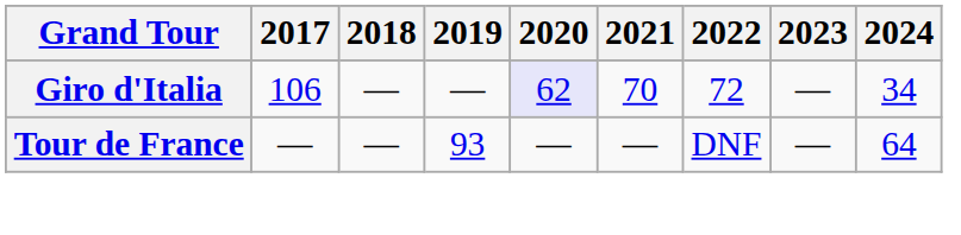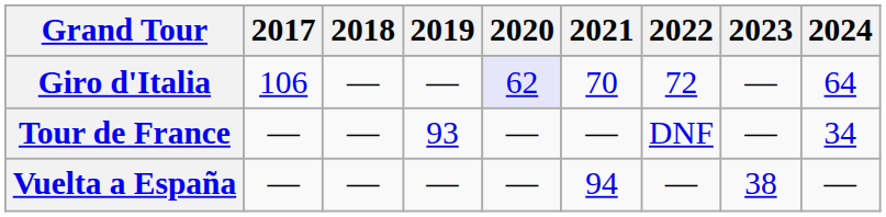Giro d'Italia | 2024: 34 -> 64
Tour de France | 2024: 64 -> 34
+ row: Vuelta a España | — | — | — | — | 94 | — | 38 | —
